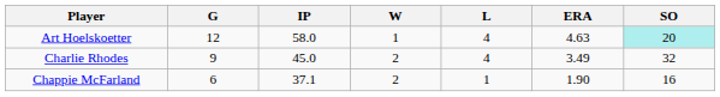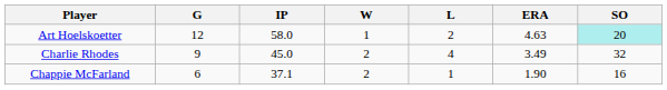Art Hoelskoetter | L: 4 -> 2
